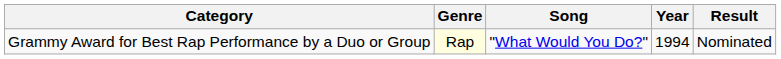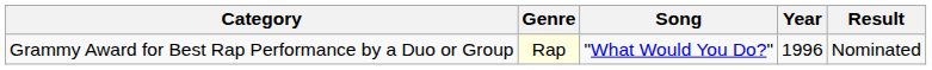Grammy Award for Best Rap Performance by a Duo or Group | Year: 1994 -> 1996
